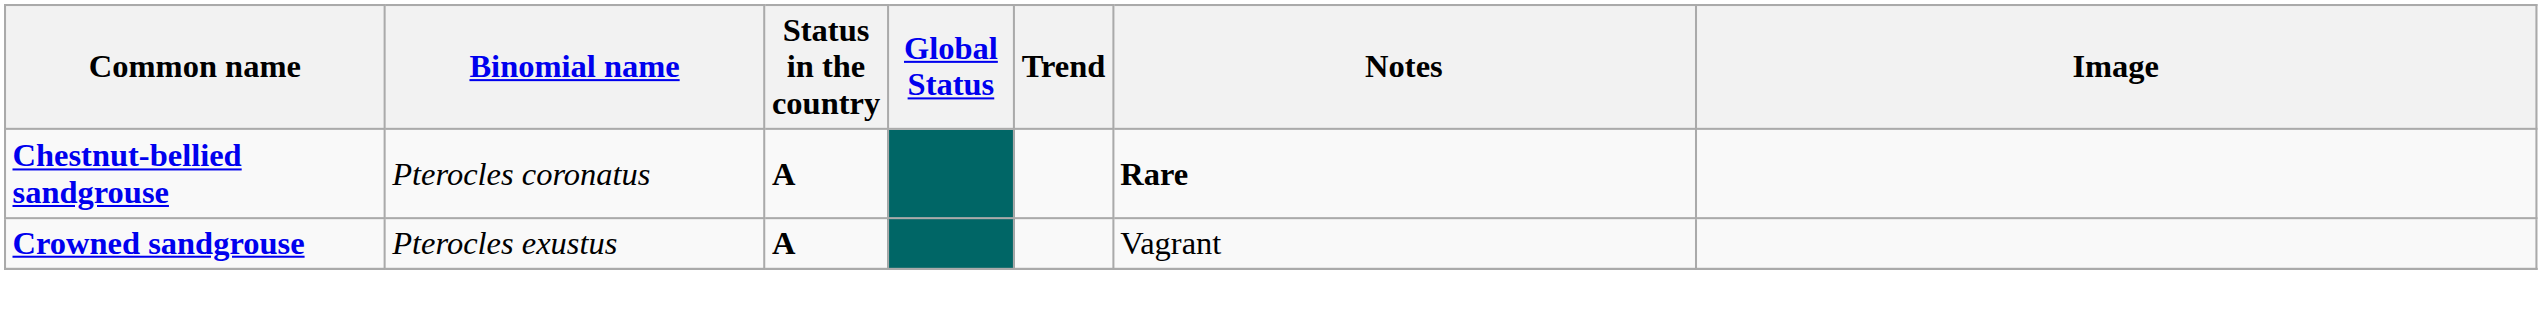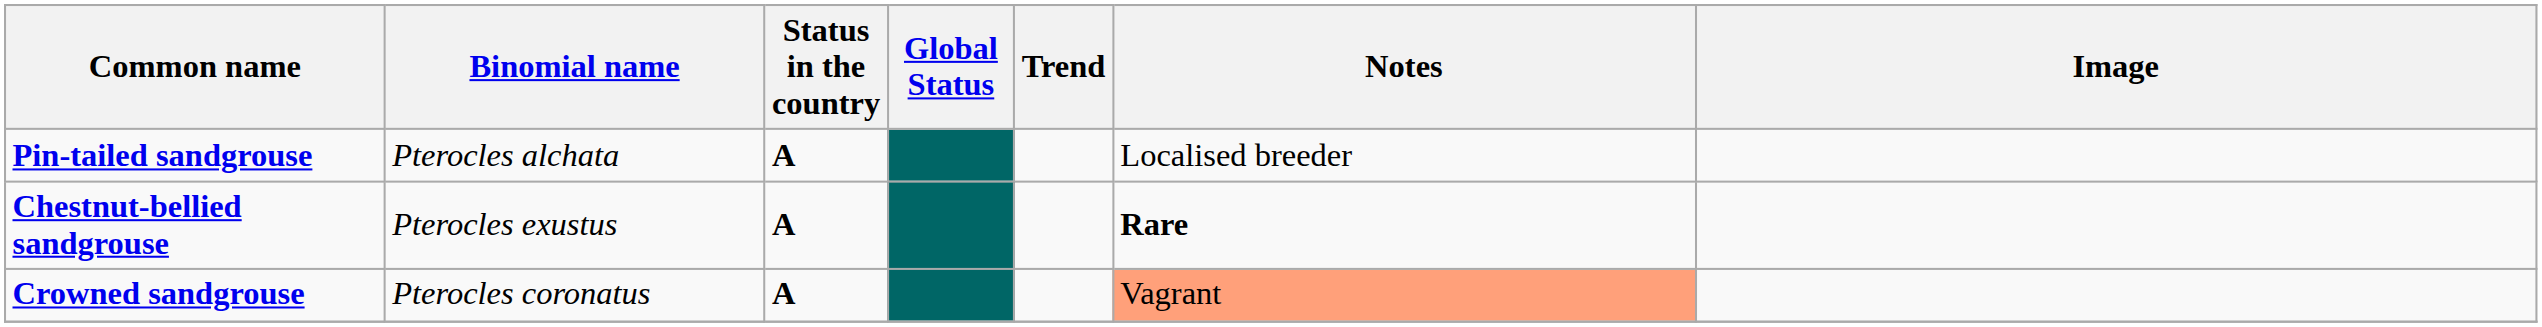+ row: Pin-tailed sandgrouse | Pterocles alchata | A | Localised breeder
Chestnut-bellied sandgrouse | Binomial name: Pterocles coronatus -> Pterocles exustus
Crowned sandgrouse | Binomial name: Pterocles exustus -> Pterocles coronatus
Crowned sandgrouse | Notes: no background -> lightsalmon background
